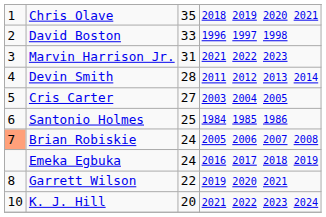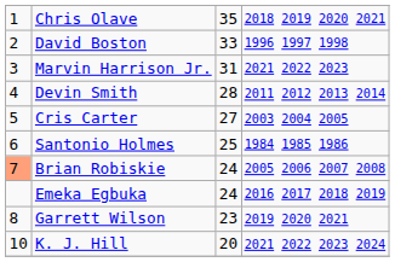Garrett Wilson | column 3: 22 -> 23
